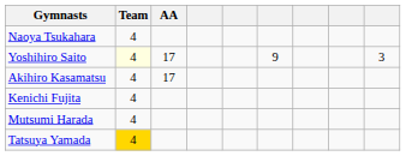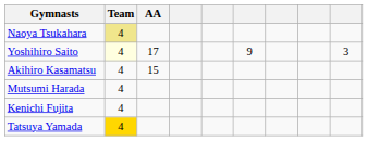Naoya Tsukahara | Team: no background -> khaki background
Akihiro Kasamatsu | AA: 17 -> 15
rows swapped: Kenichi Fujita <-> Mutsumi Harada
